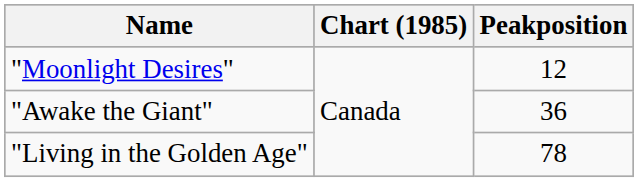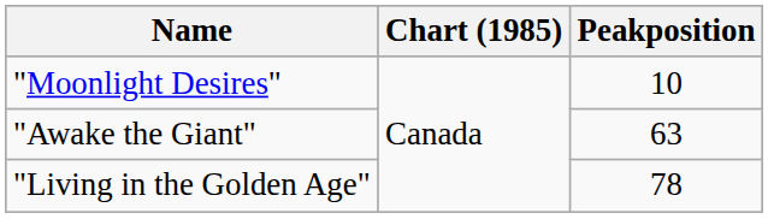"Moonlight Desires" | Peakposition: 12 -> 10
"Awake the Giant" | Peakposition: 36 -> 63
